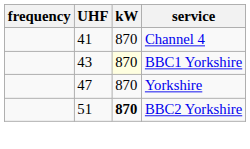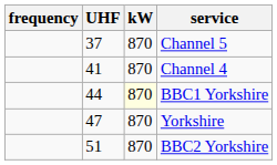+ row: 37 | 870 | Channel 5
BBC1 Yorkshire | UHF: 43 -> 44
BBC2 Yorkshire | kW: bold -> normal
